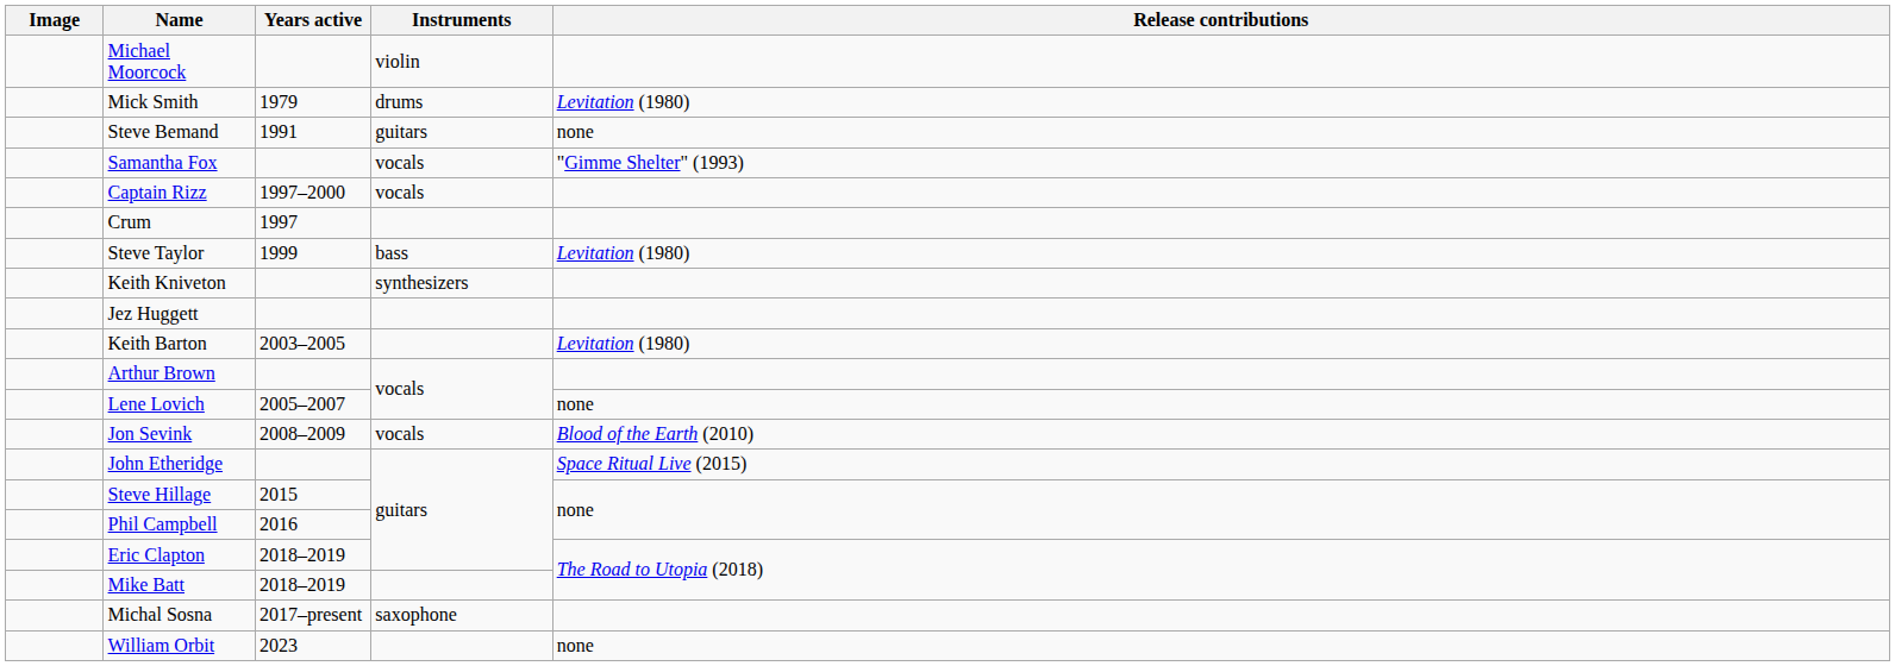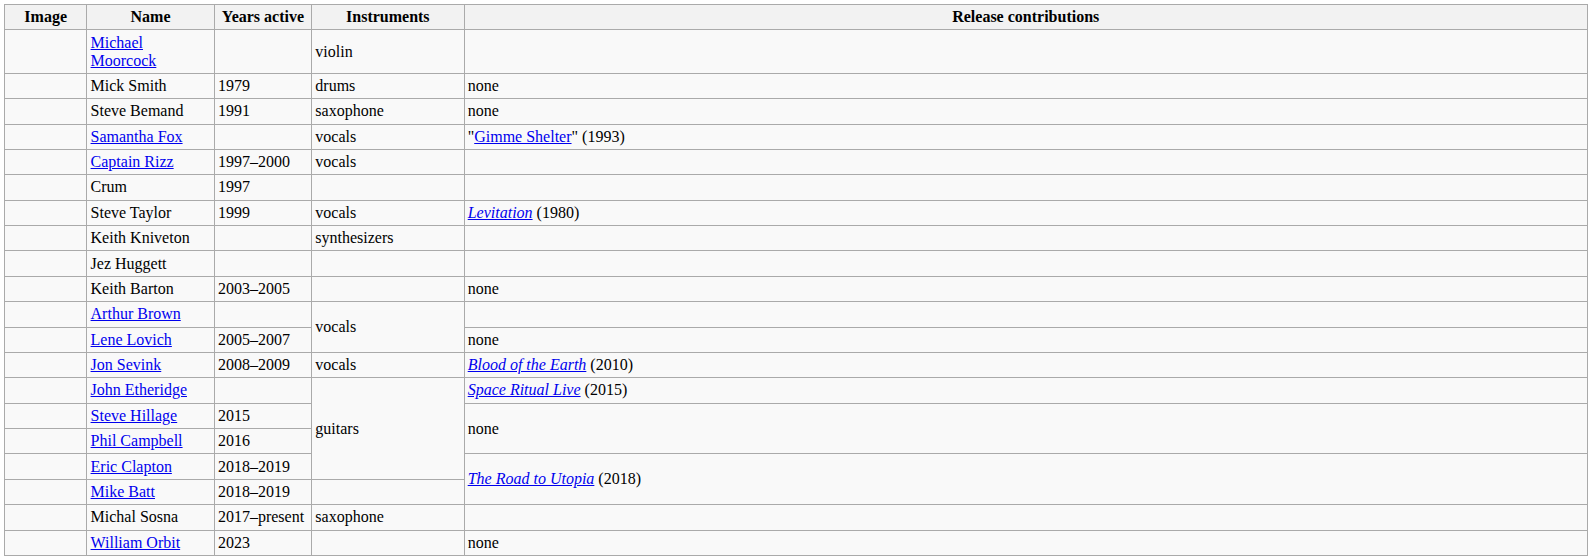Mick Smith | Release contributions: Levitation (1980) -> none
Steve Bemand | Instruments: guitars -> saxophone
Steve Taylor | Instruments: bass -> vocals
Keith Barton | Release contributions: Levitation (1980) -> none
